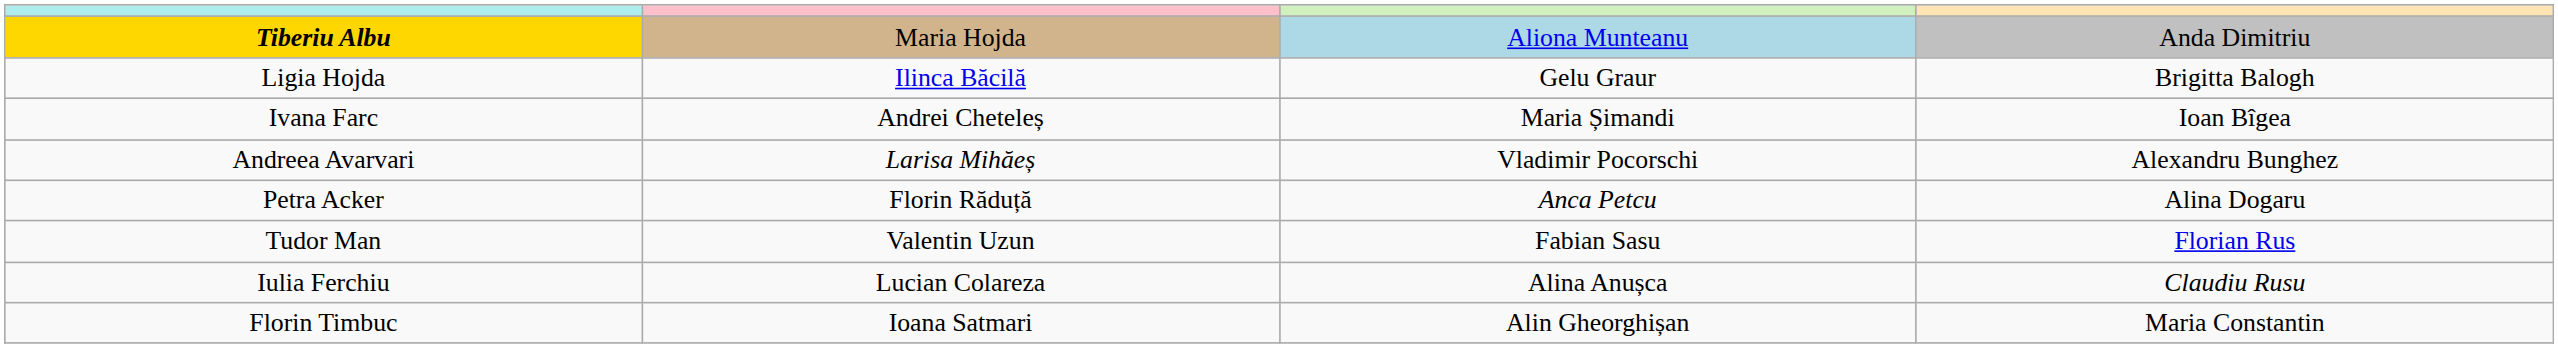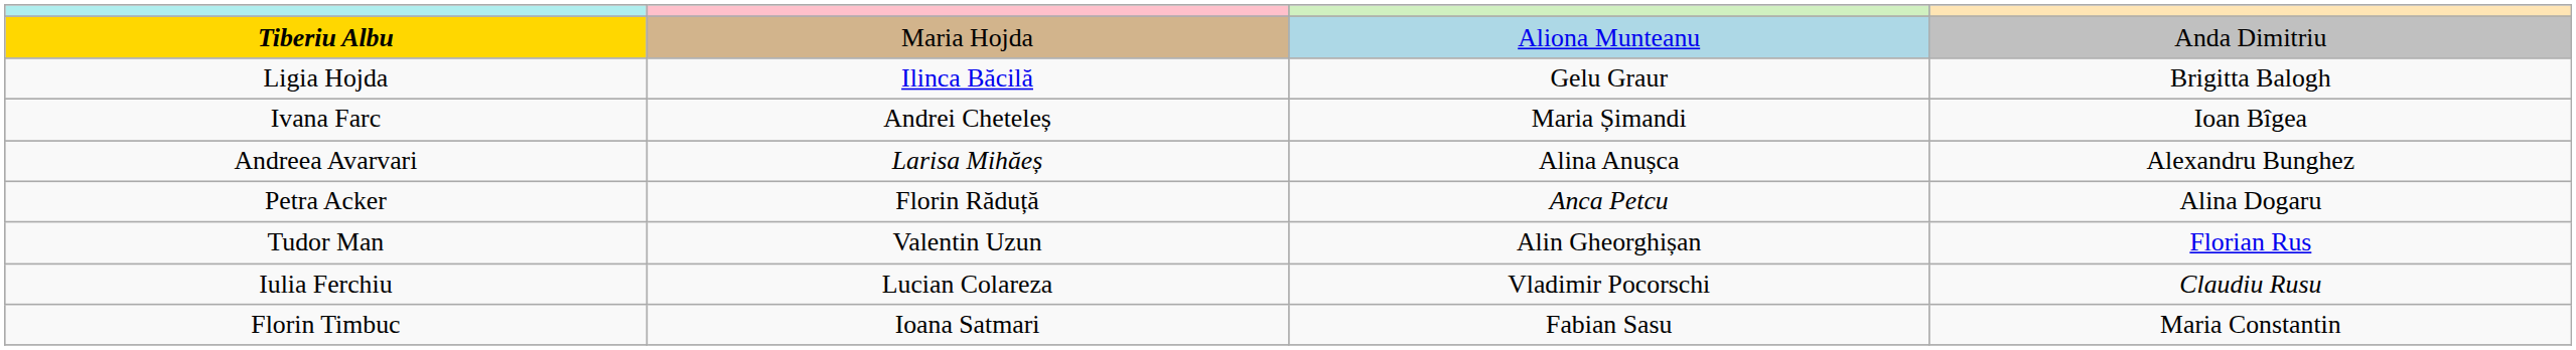Andreea Avarvari | column 3: Vladimir Pocorschi -> Alina Anușca
Tudor Man | column 3: Fabian Sasu -> Alin Gheorghișan
Iulia Ferchiu | column 3: Alina Anușca -> Vladimir Pocorschi
Florin Timbuc | column 3: Alin Gheorghișan -> Fabian Sasu
